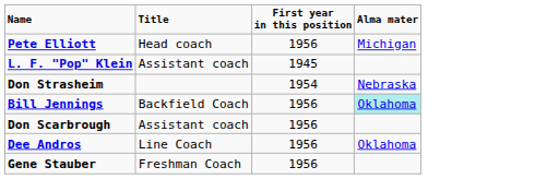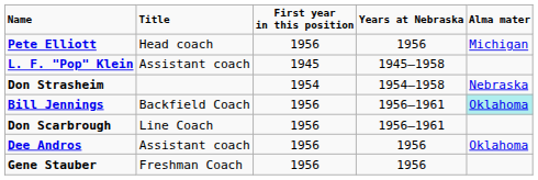+ column: Years at Nebraska | 1956 | 1945–1958 | 1954–1958 | 1956–1961 | 1956–1961 | 1956 | 1956
Don Scarbrough | Title: Assistant coach -> Line Coach
Dee Andros | Title: Line Coach -> Assistant coach
